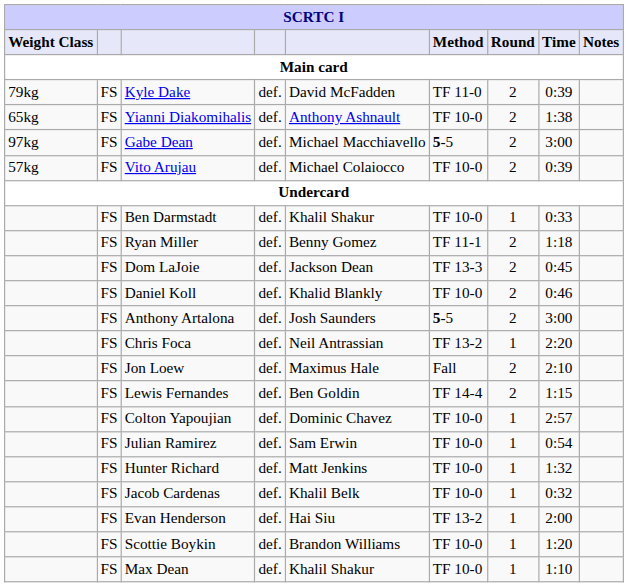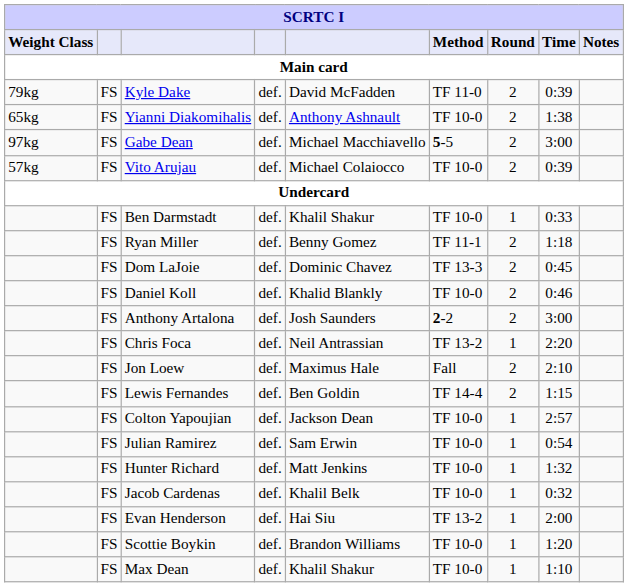Dom LaJoie | column 5: Jackson Dean -> Dominic Chavez
Anthony Artalona | Method: 5-5 -> 2-2
Colton Yapoujian | column 5: Dominic Chavez -> Jackson Dean
